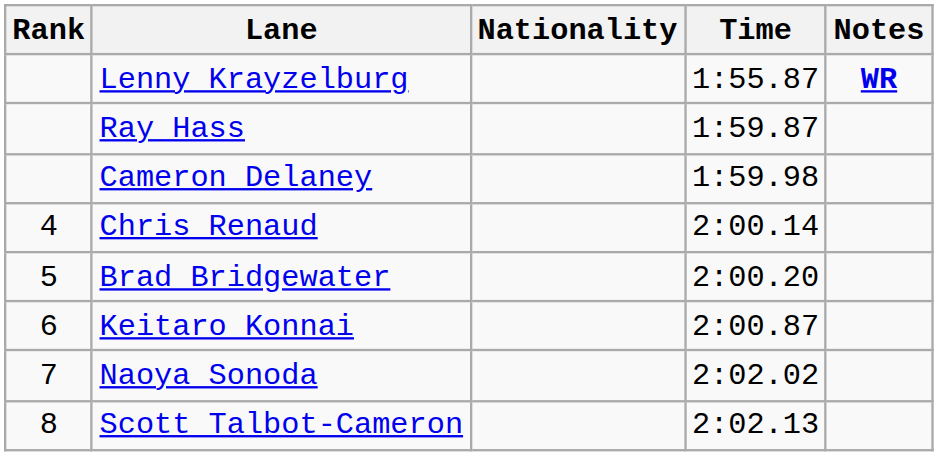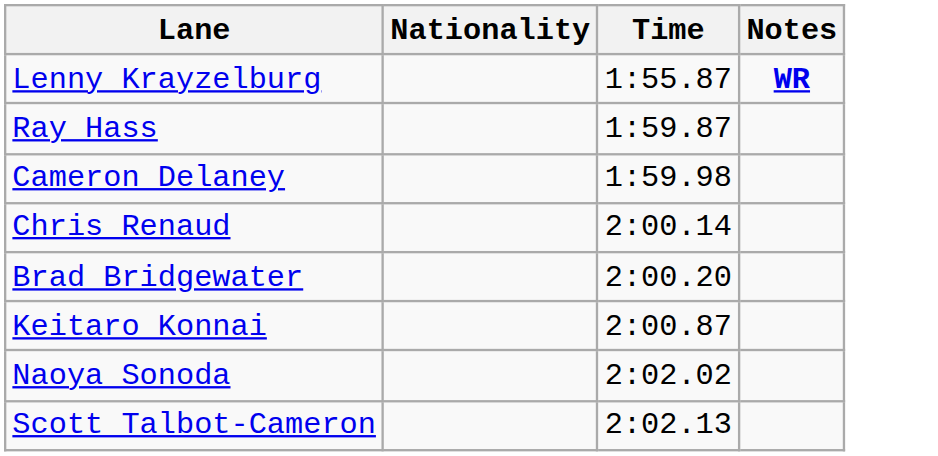- column: Rank | 4 | 5 | 6 | 7 | 8
